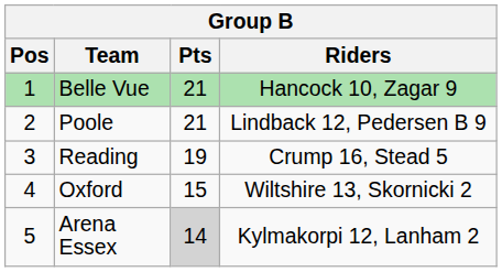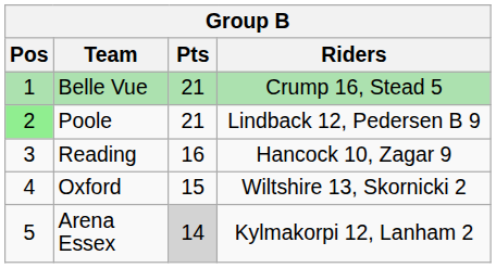Belle Vue | Riders: Hancock 10, Zagar 9 -> Crump 16, Stead 5
Poole | Pos: no background -> lightgreen background
Reading | Pts: 19 -> 16
Reading | Riders: Crump 16, Stead 5 -> Hancock 10, Zagar 9
